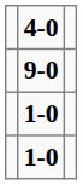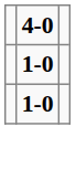- row: 9-0
